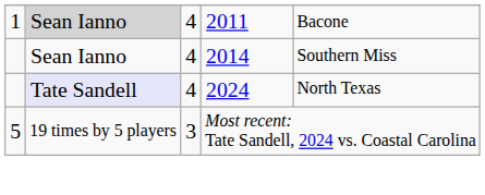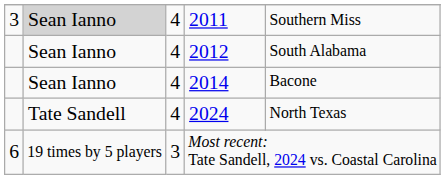2011 | column 1: 1 -> 3
2011 | column 5: Bacone -> Southern Miss
+ row: Sean Ianno | 4 | 2012 | South Alabama
2014 | column 5: Southern Miss -> Bacone
2024 | column 2: lavender background -> no background
Most recent: Tate Sandell, 2024 vs. Coastal Carolina | column 1: 5 -> 6
